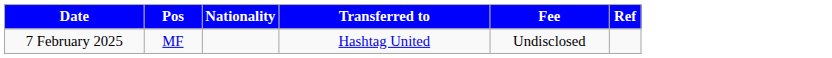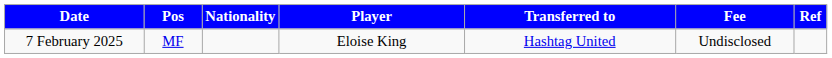+ column: Player | Eloise King
